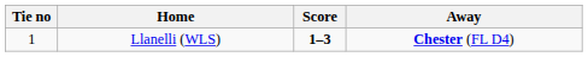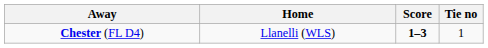columns swapped: Tie no <-> Away
